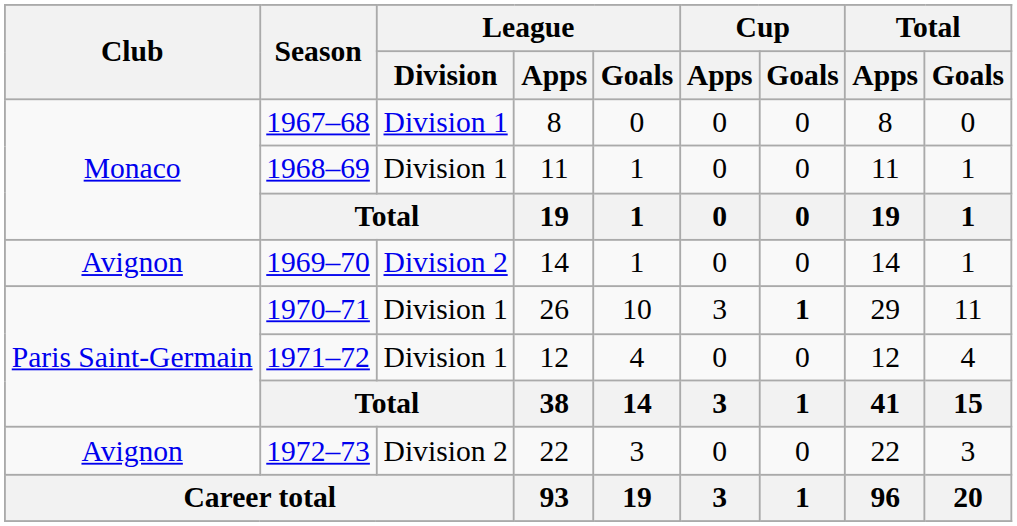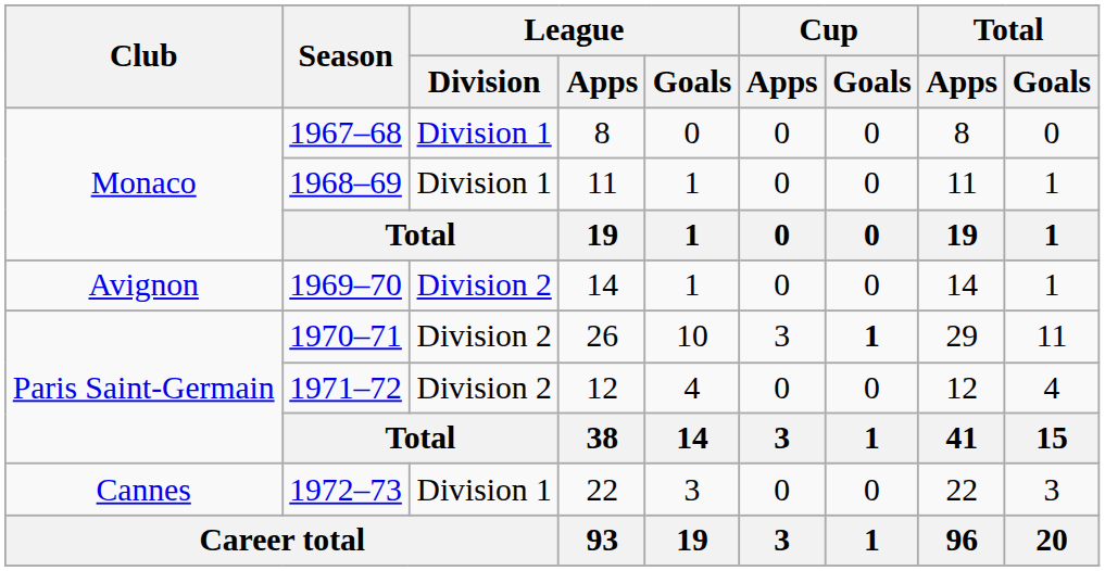1970–71 | League / Division: Division 1 -> Division 2
1971–72 | League / Division: Division 1 -> Division 2
1972–73 | Club: Avignon -> Cannes
1972–73 | League / Division: Division 2 -> Division 1
